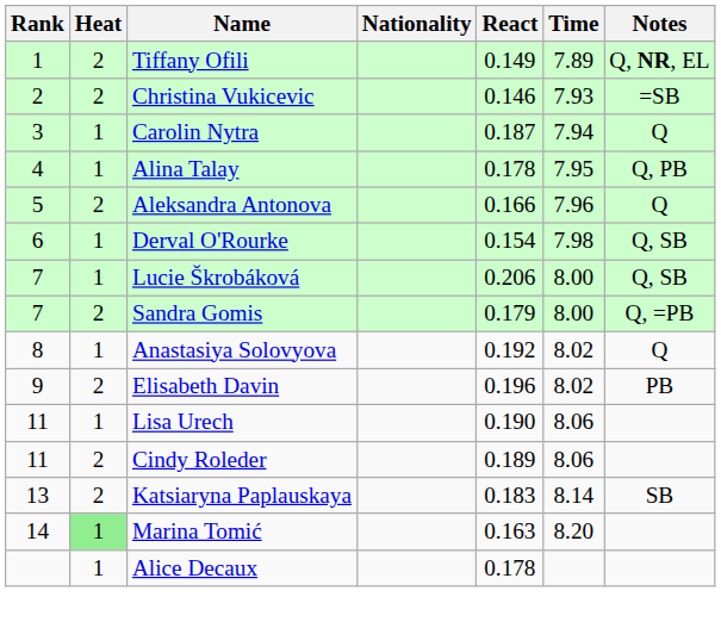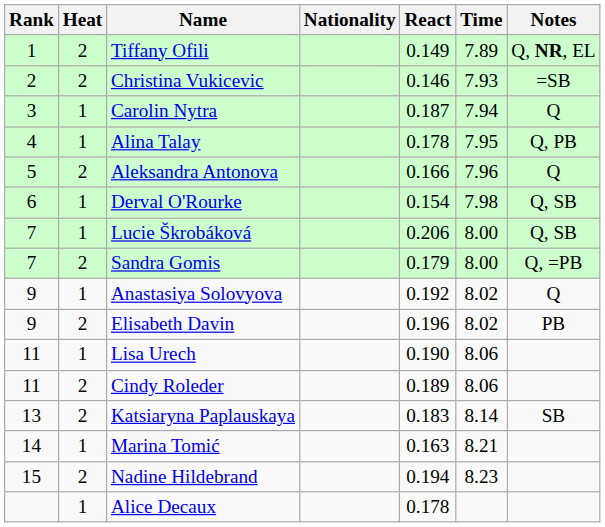Anastasiya Solovyova | Rank: 8 -> 9
Marina Tomić | Heat: lightgreen background -> no background
Marina Tomić | Time: 8.20 -> 8.21
+ row: 15 | 2 | Nadine Hildebrand | 0.194 | 8.23
